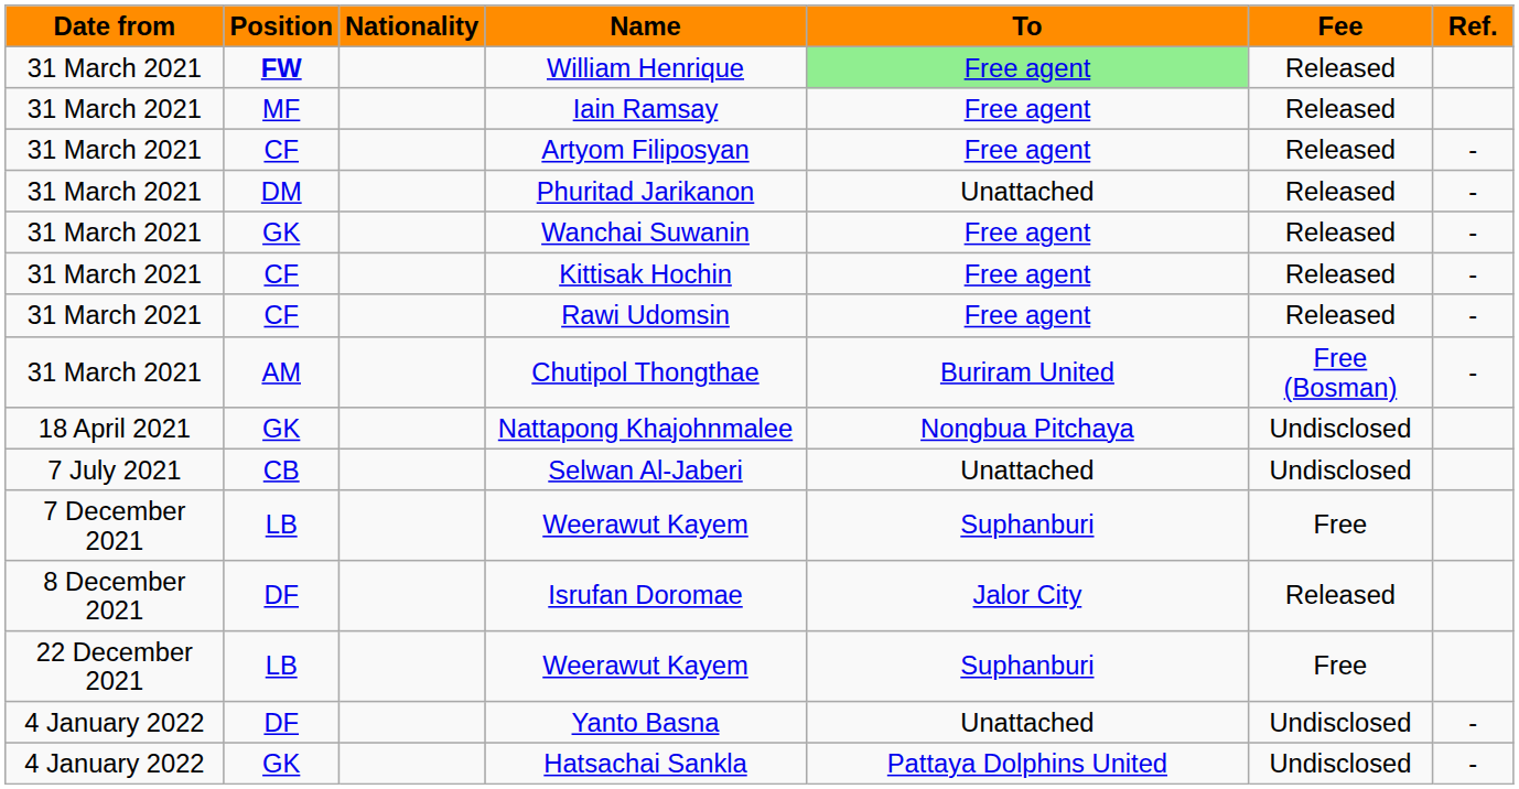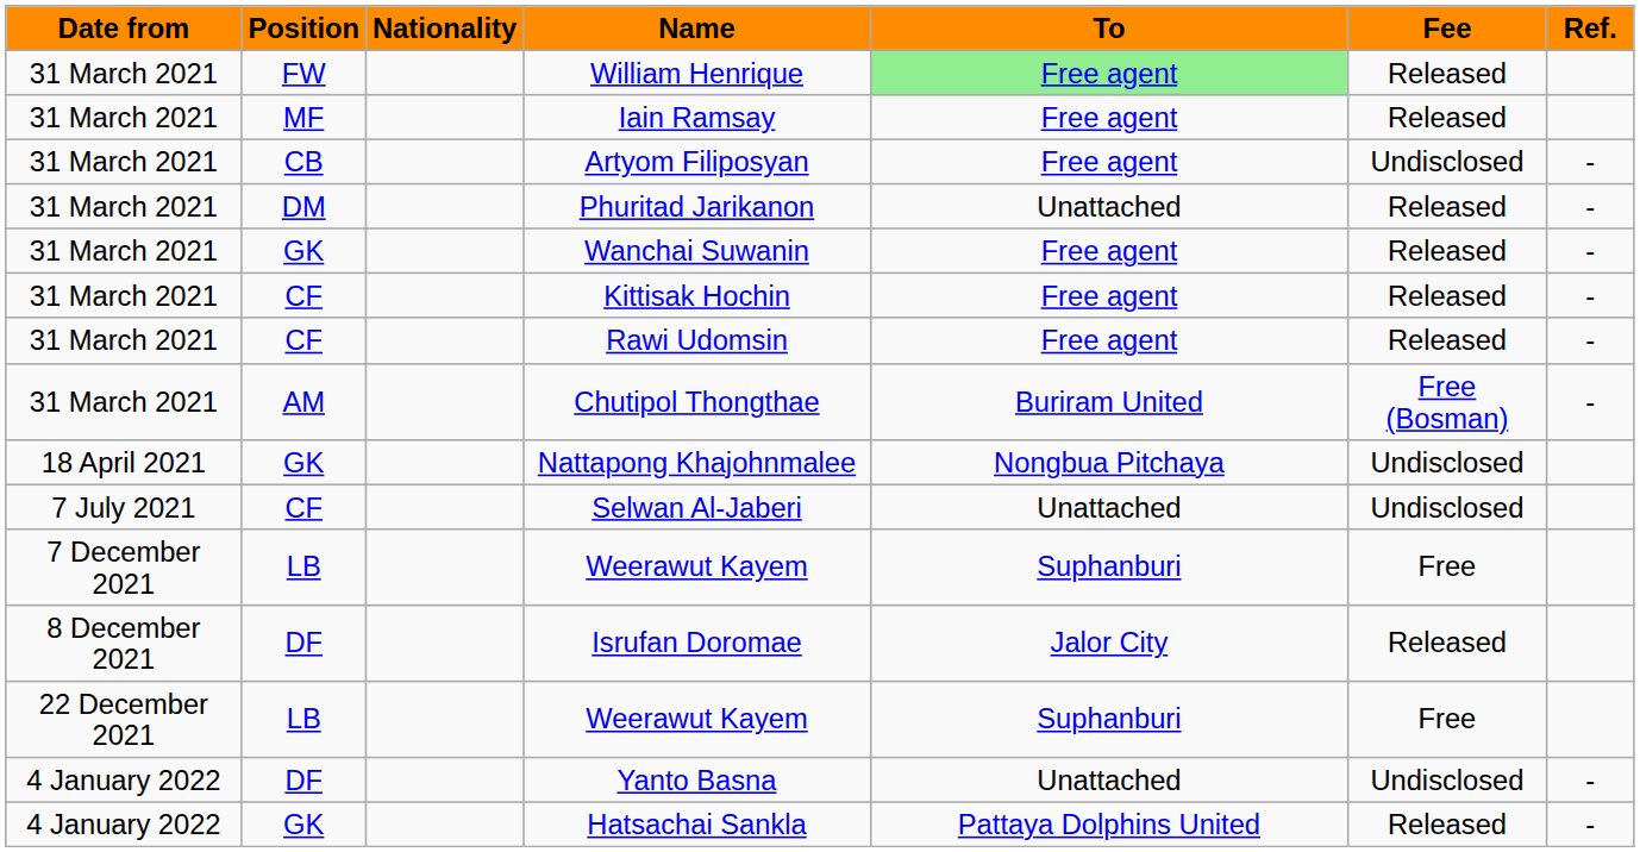William Henrique | Position: bold -> normal
Artyom Filiposyan | Position: CF -> CB
Artyom Filiposyan | Fee: Released -> Undisclosed
Selwan Al-Jaberi | Position: CB -> CF
Hatsachai Sankla | Fee: Undisclosed -> Released
